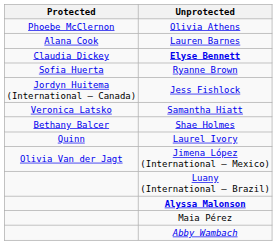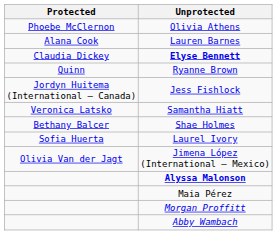Ryanne Brown | Protected: Sofia Huerta -> Quinn
Laurel Ivory | Protected: Quinn -> Sofia Huerta
- row: Luany (International – Brazil)
+ row: Morgan Proffitt
